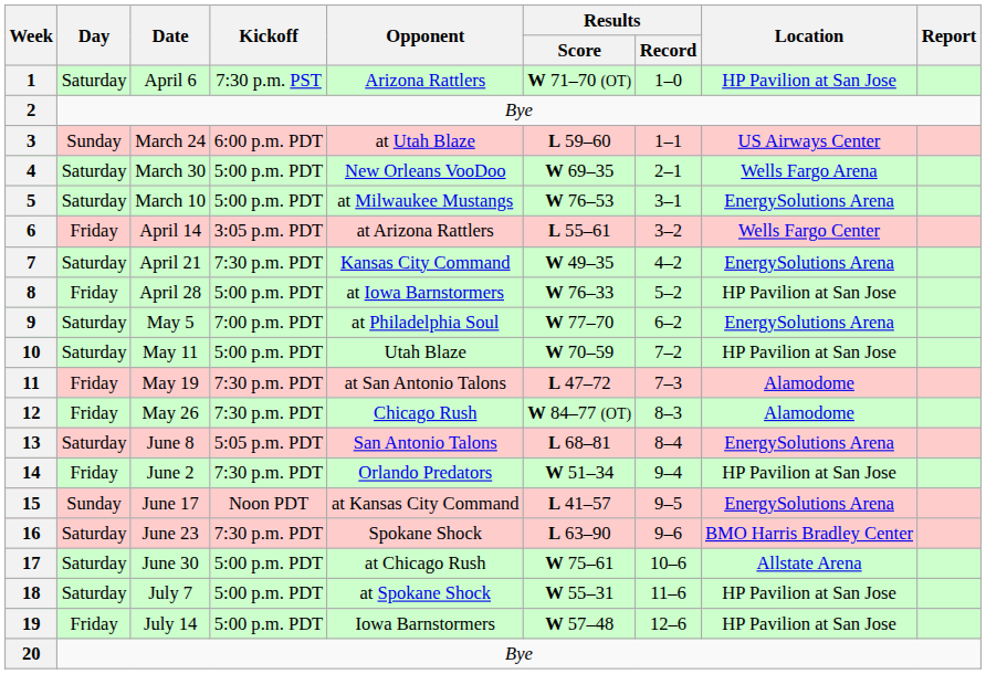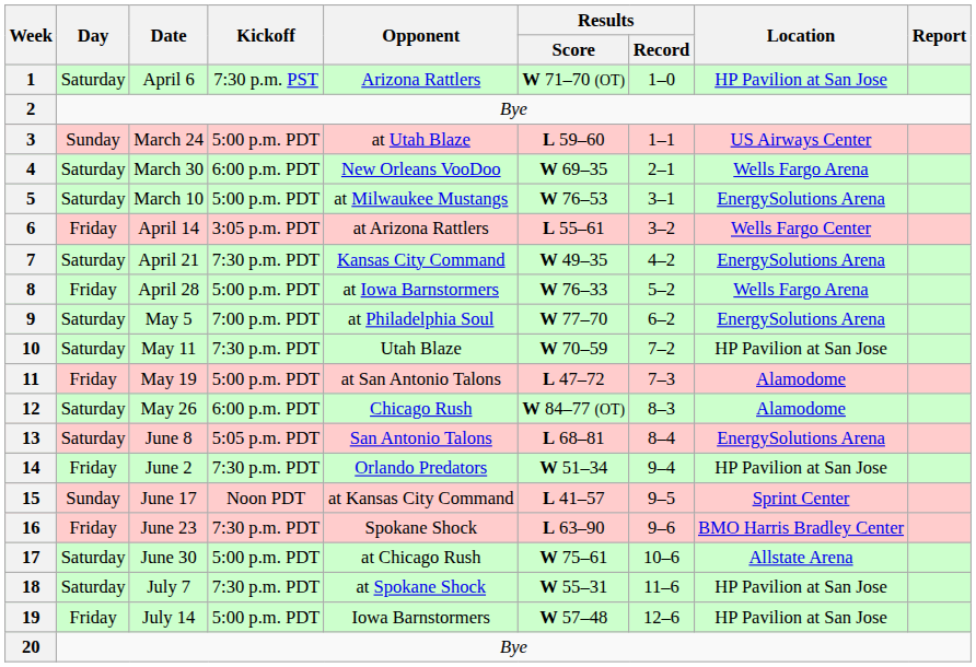3 | Kickoff: 6:00 p.m. PDT -> 5:00 p.m. PDT
4 | Kickoff: 5:00 p.m. PDT -> 6:00 p.m. PDT
8 | Location: HP Pavilion at San Jose -> Wells Fargo Arena
10 | Kickoff: 5:00 p.m. PDT -> 7:30 p.m. PDT
11 | Kickoff: 7:30 p.m. PDT -> 5:00 p.m. PDT
12 | Day: Friday -> Saturday
12 | Kickoff: 7:30 p.m. PDT -> 6:00 p.m. PDT
15 | Location: EnergySolutions Arena -> Sprint Center
16 | Day: Saturday -> Friday
18 | Kickoff: 5:00 p.m. PDT -> 7:30 p.m. PDT
